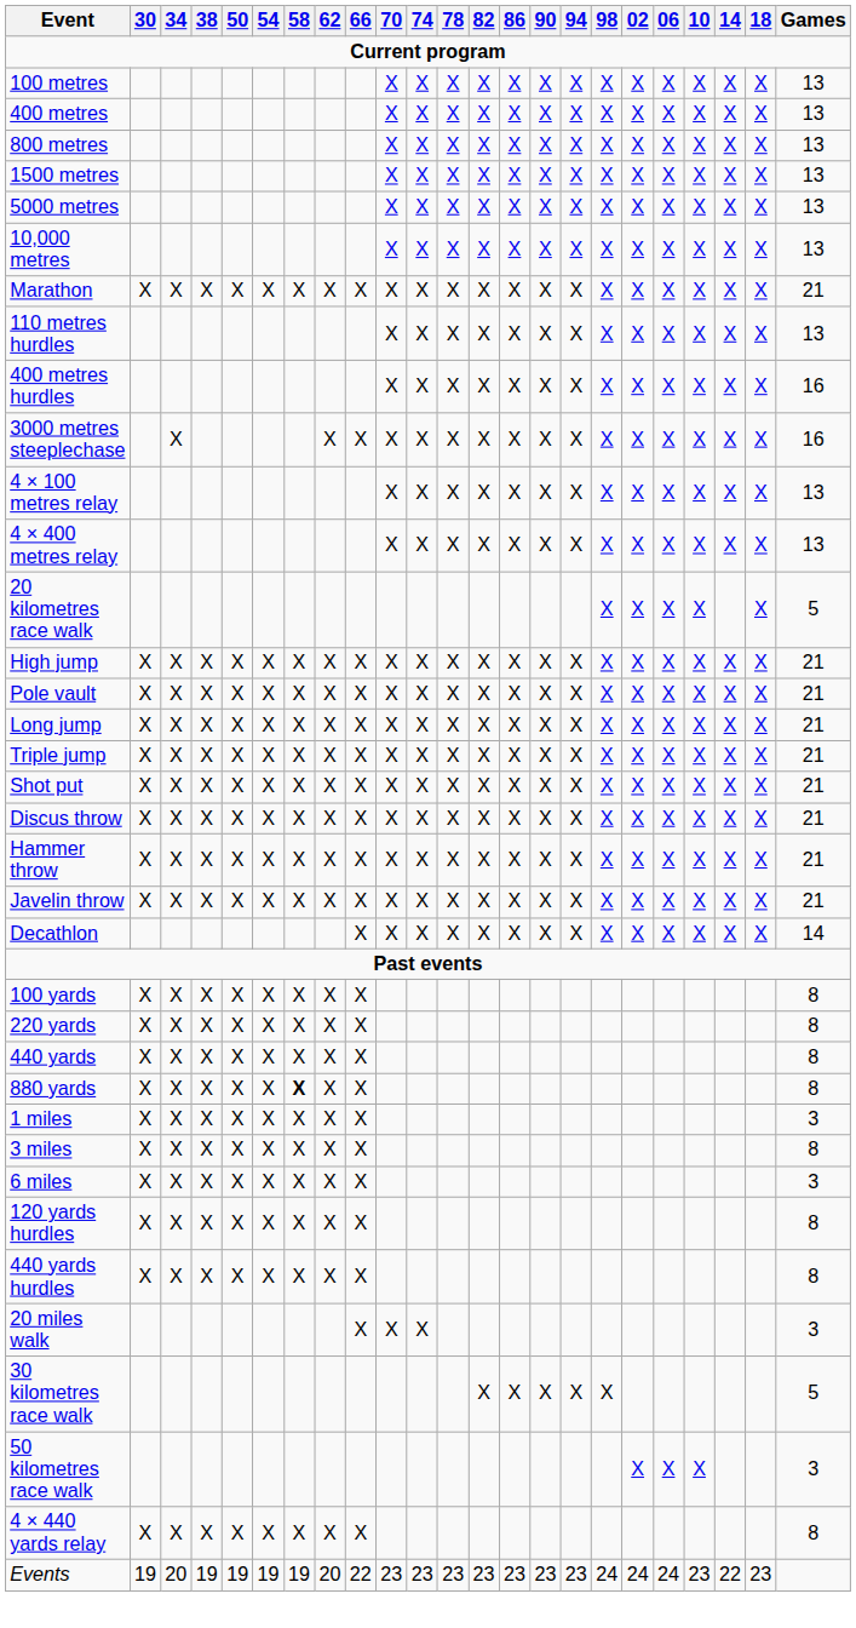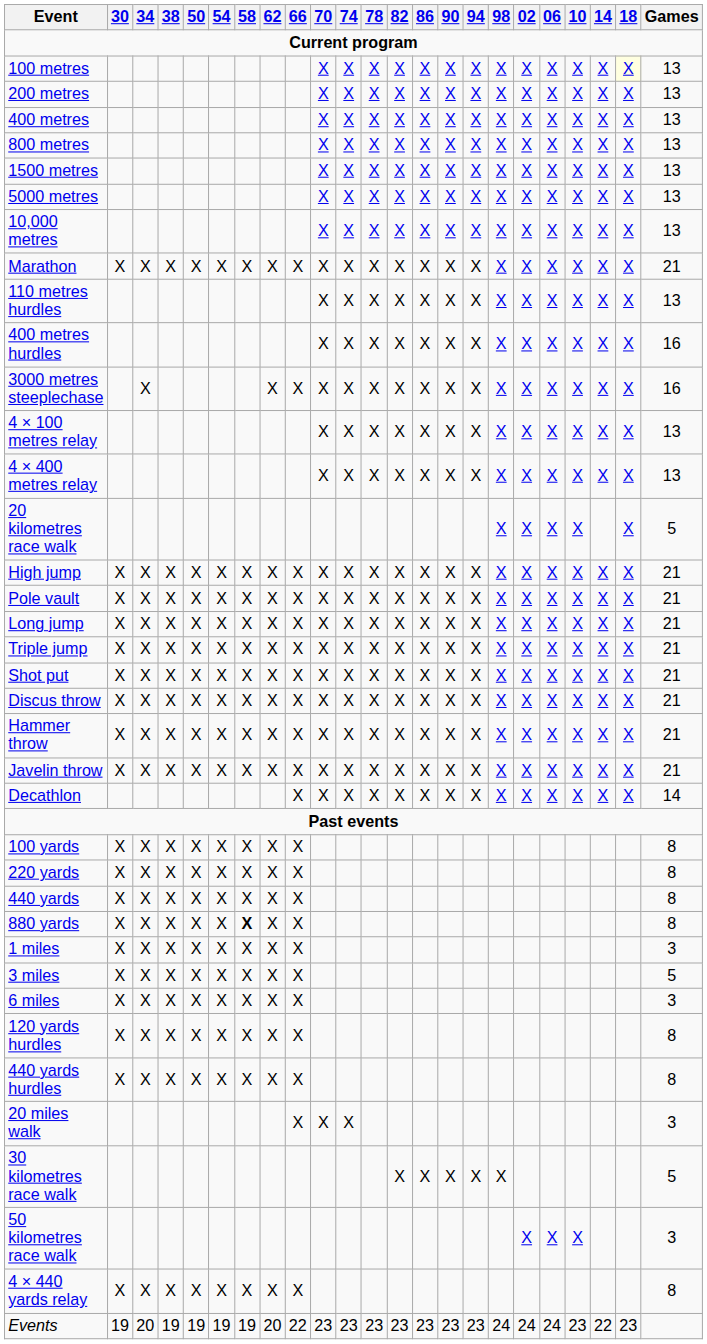100 metres | 18: no background -> lightyellow background
+ row: 200 metres | X | X | X | X | X | X | X | X | X | X | X | X | X | 13
3 miles | Games: 8 -> 5
